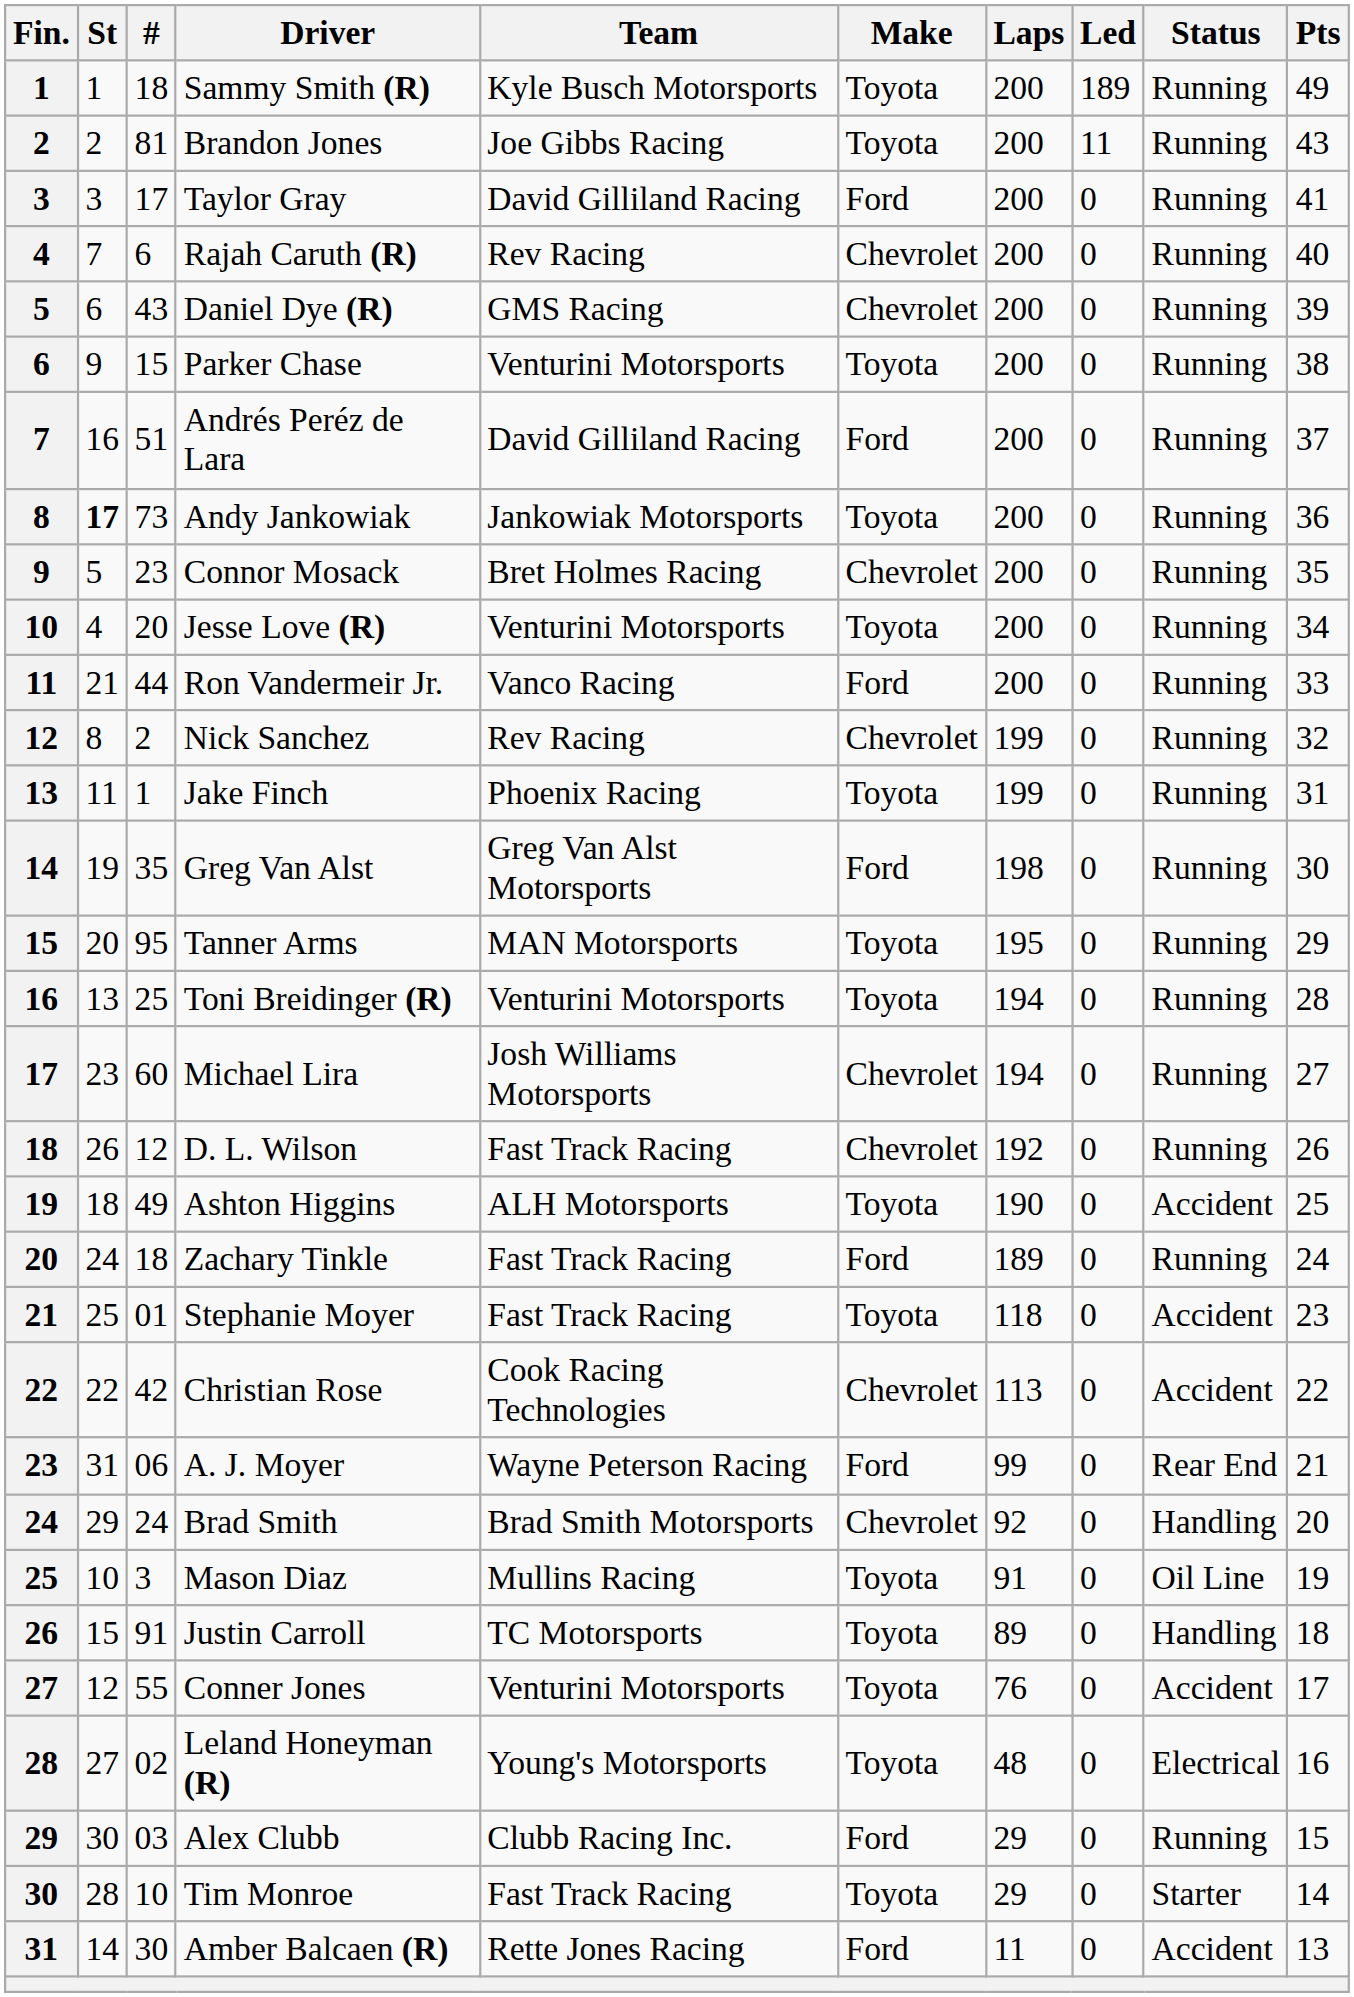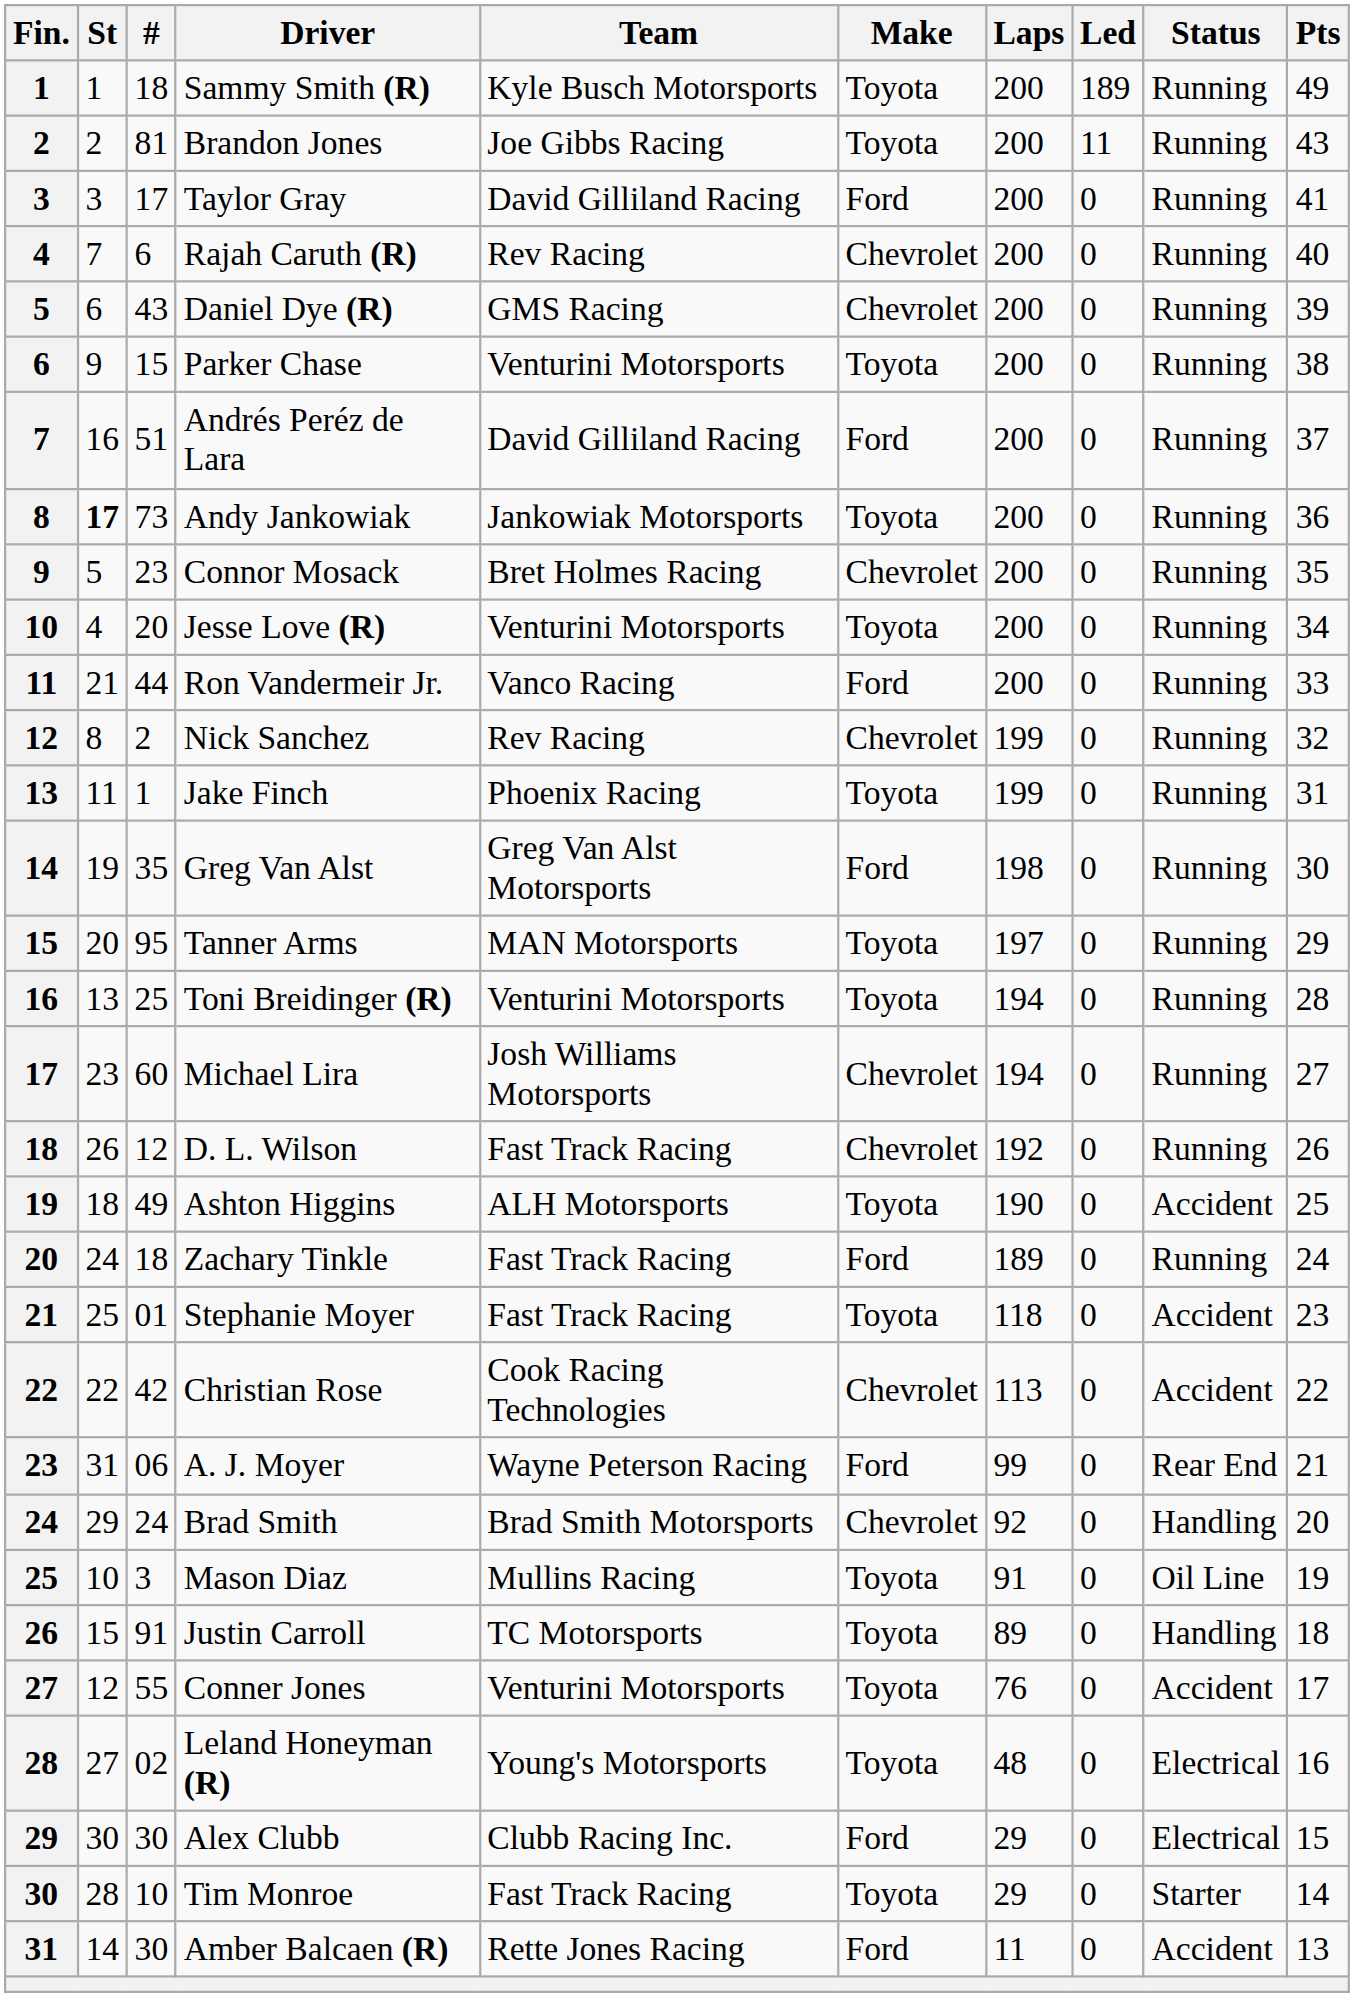Tanner Arms | Laps: 195 -> 197
Alex Clubb | #: 03 -> 30
Alex Clubb | Status: Running -> Electrical
